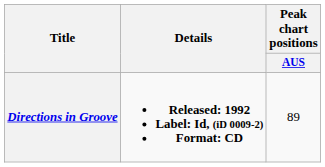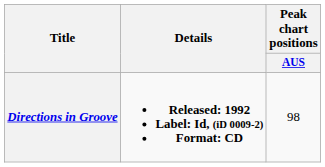Directions in Groove | Peak chart positions / AUS: 89 -> 98
